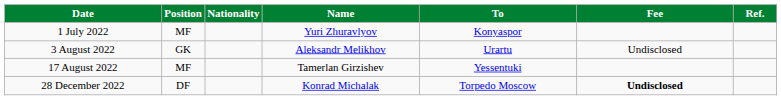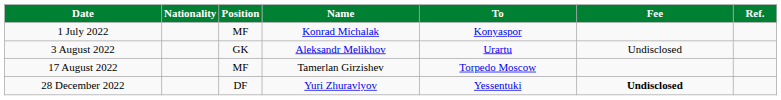columns swapped: Position <-> Nationality
1 July 2022 | Name: Yuri Zhuravlyov -> Konrad Michalak
17 August 2022 | To: Yessentuki -> Torpedo Moscow
28 December 2022 | Name: Konrad Michalak -> Yuri Zhuravlyov
28 December 2022 | To: Torpedo Moscow -> Yessentuki
